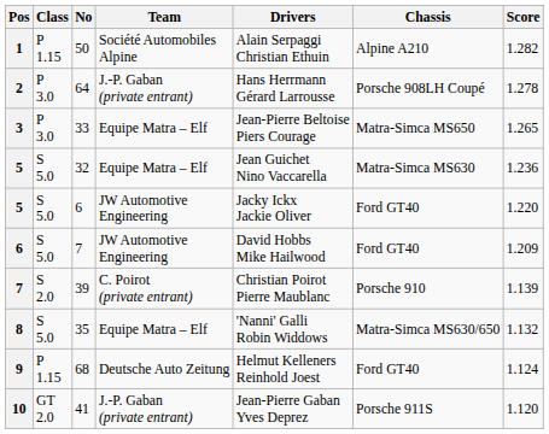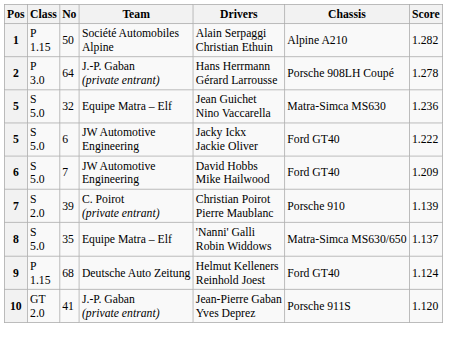- row: 3 | P 3.0 | 33 | Equipe Matra – Elf | Jean-Pierre Beltoise Piers Courage | Matra-Simca MS650 | 1.265
5 / 6 | Score: 1.220 -> 1.222
8 | Score: 1.132 -> 1.137
